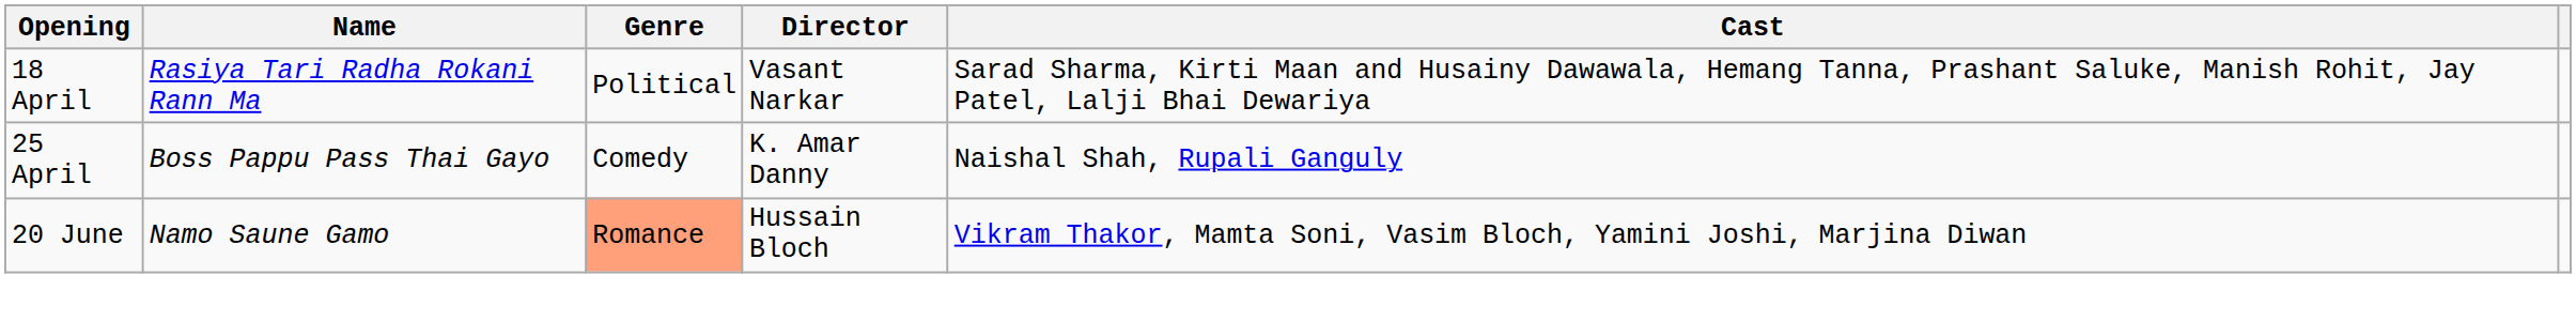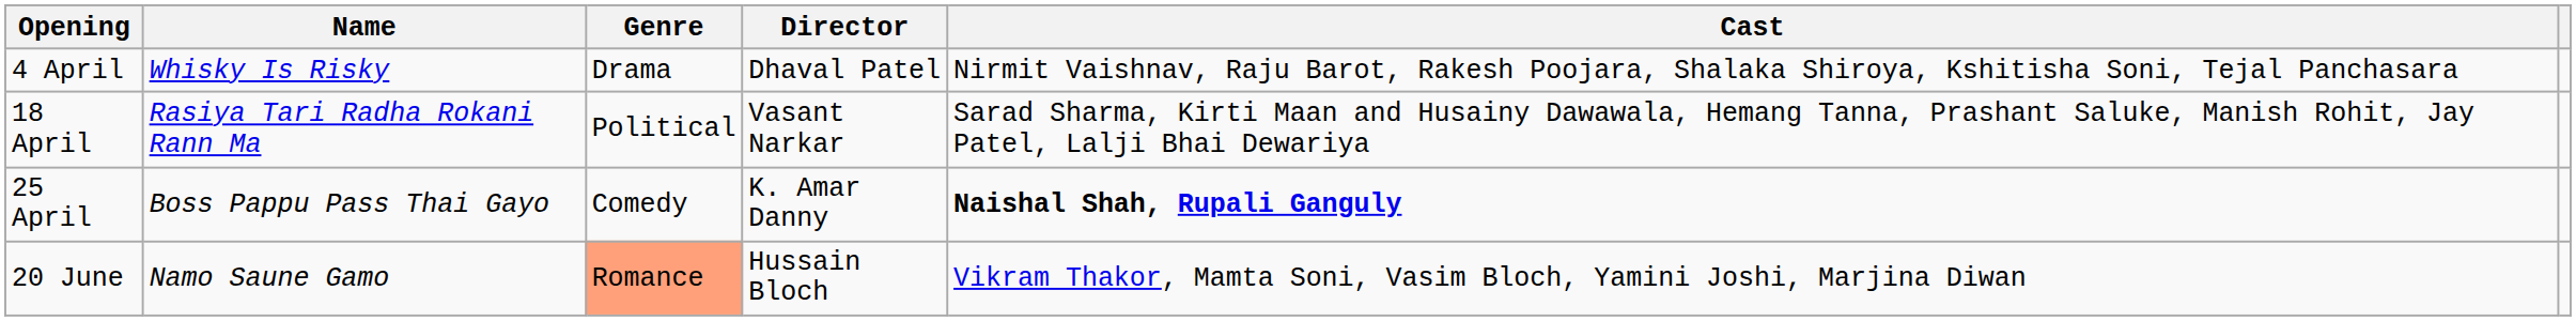+ row: 4 April | Whisky Is Risky | Drama | Dhaval Patel | Nirmit Vaishnav, Raju Barot, Rakesh Poojara, Shalaka Shiroya, Kshitisha Soni, Tejal Panchasara
25 April | Cast: normal -> bold
